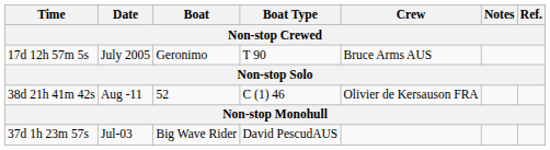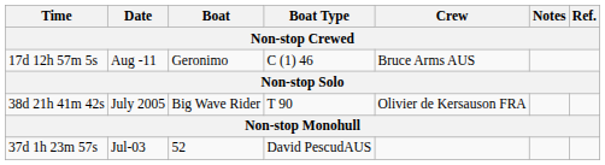17d 12h 57m 5s | Date / Non-stop Crewed: July 2005 -> Aug -11
17d 12h 57m 5s | Boat Type / Non-stop Crewed: T 90 -> C (1) 46
38d 21h 41m 42s | Date / Non-stop Crewed: Aug -11 -> July 2005
38d 21h 41m 42s | Boat / Non-stop Crewed: 52 -> Big Wave Rider
38d 21h 41m 42s | Boat Type / Non-stop Crewed: C (1) 46 -> T 90
37d 1h 23m 57s | Boat / Non-stop Crewed: Big Wave Rider -> 52
